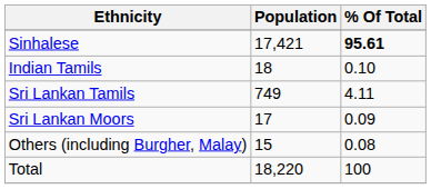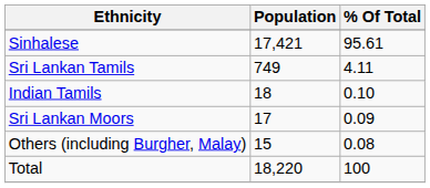Sinhalese | % Of Total: bold -> normal
rows swapped: Sri Lankan Tamils <-> Indian Tamils
